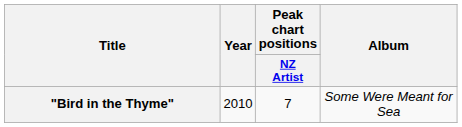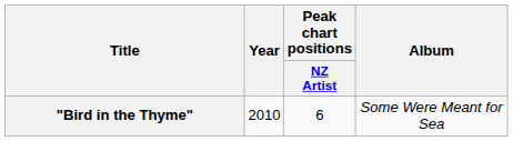"Bird in the Thyme" | Peak chart positions / NZ Artist: 7 -> 6
